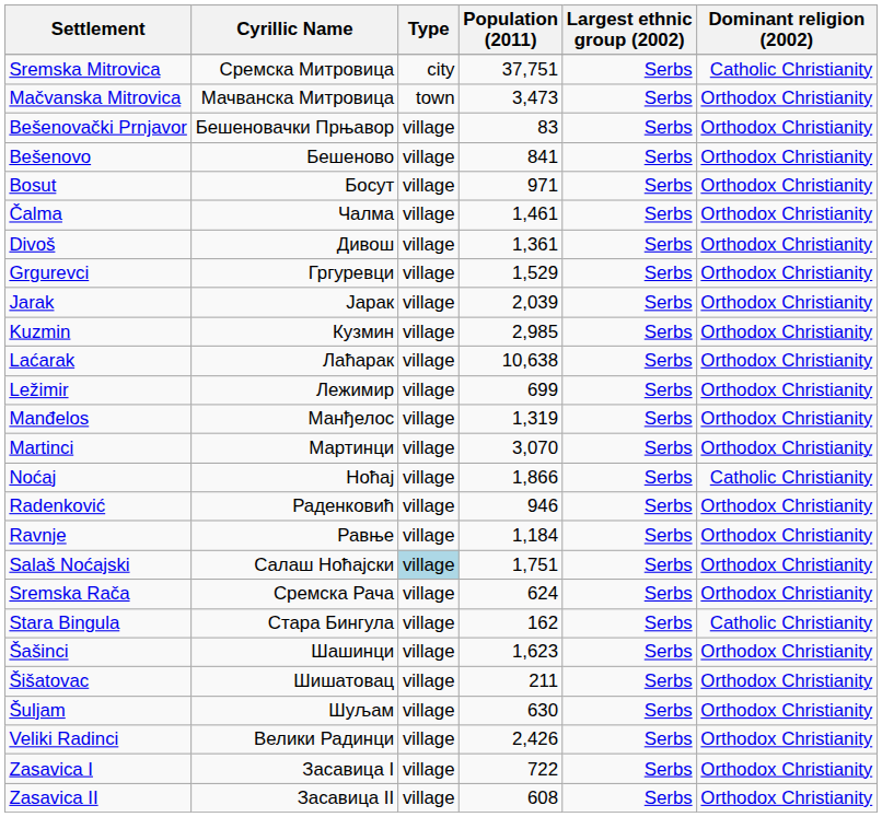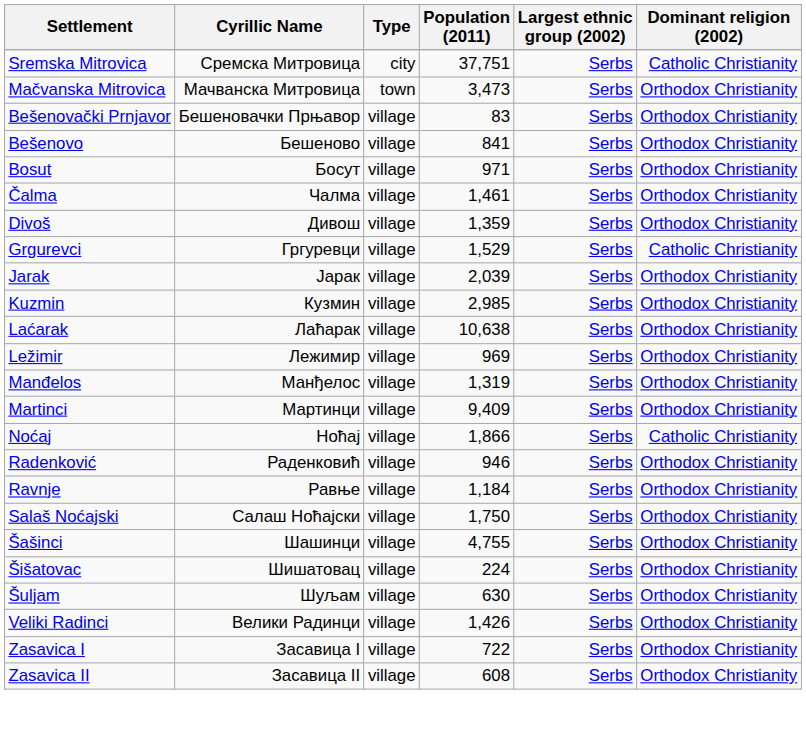Divoš | Population (2011): 1,361 -> 1,359
Grgurevci | Dominant religion (2002): Orthodox Christianity -> Catholic Christianity
Ležimir | Population (2011): 699 -> 969
Martinci | Population (2011): 3,070 -> 9,409
Salaš Noćajski | Type: lightblue background -> no background
Salaš Noćajski | Population (2011): 1,751 -> 1,750
- row: Sremska Rača | Сремска Рача | village | 624 | Serbs | Orthodox Christianity
- row: Stara Bingula | Стара Бингула | village | 162 | Serbs | Catholic Christianity
Šašinci | Population (2011): 1,623 -> 4,755
Šišatovac | Population (2011): 211 -> 224
Veliki Radinci | Population (2011): 2,426 -> 1,426
